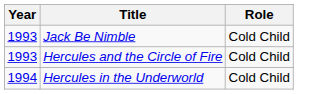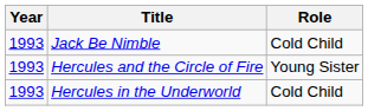Hercules and the Circle of Fire | Role: Cold Child -> Young Sister
Hercules in the Underworld | Year: 1994 -> 1993
